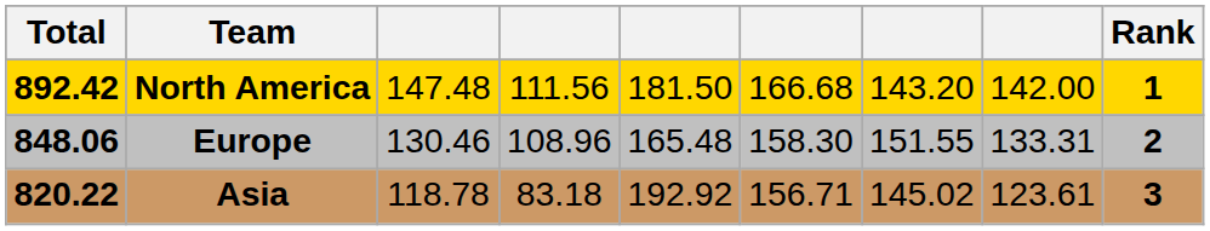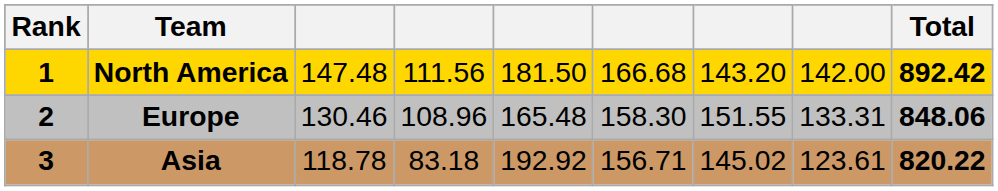columns swapped: Rank <-> Total
